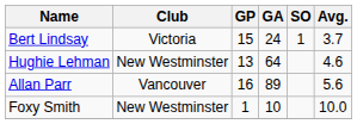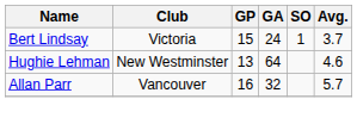Allan Parr | GA: 89 -> 32
Allan Parr | Avg.: 5.6 -> 5.7
- row: Foxy Smith | New Westminster | 1 | 10 | 10.0
